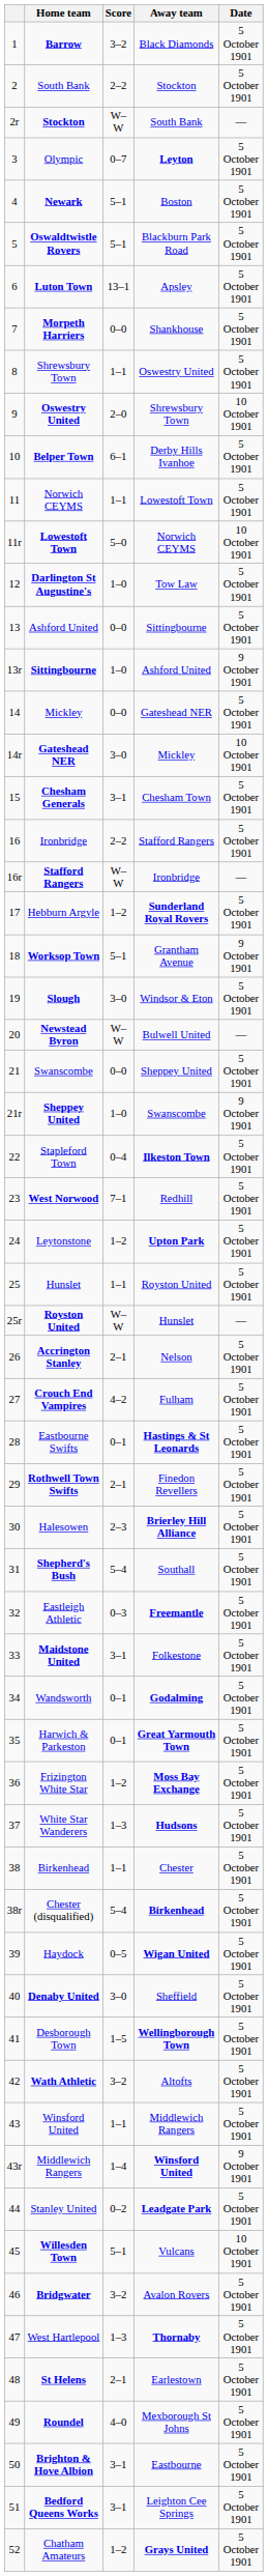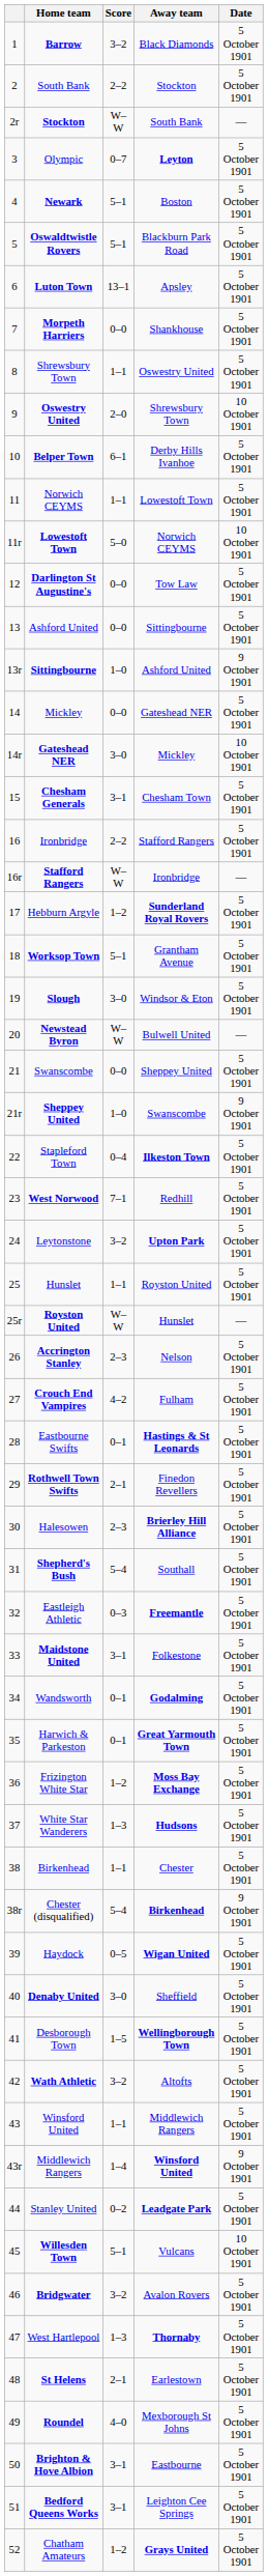Darlington St Augustine's | Score: 1–0 -> 0–0
Worksop Town | Date: 9 October 1901 -> 5 October 1901
Leytonstone | Score: 1–2 -> 3–2
Accrington Stanley | Score: 2–1 -> 2–3
Chester (disqualified) | Date: 5 October 1901 -> 9 October 1901
